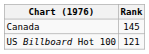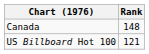Canada | Rank: 145 -> 148
